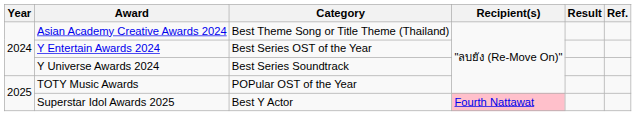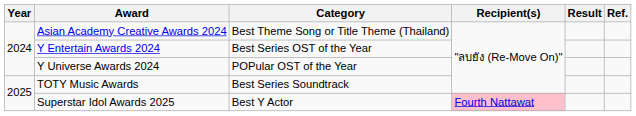Y Universe Awards 2024 | Category: Best Series Soundtrack -> POPular OST of the Year
TOTY Music Awards | Category: POPular OST of the Year -> Best Series Soundtrack
